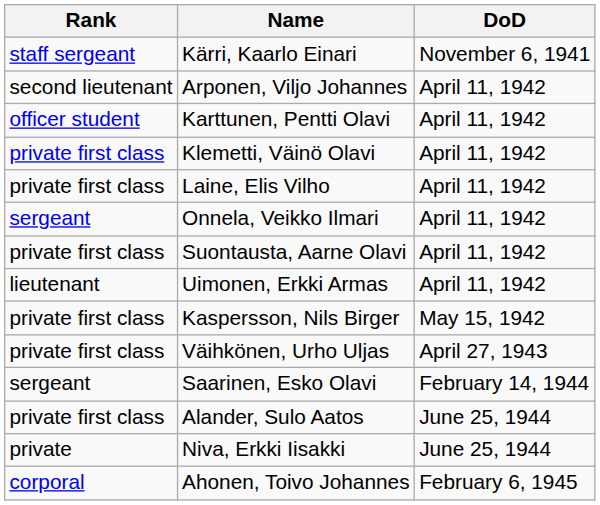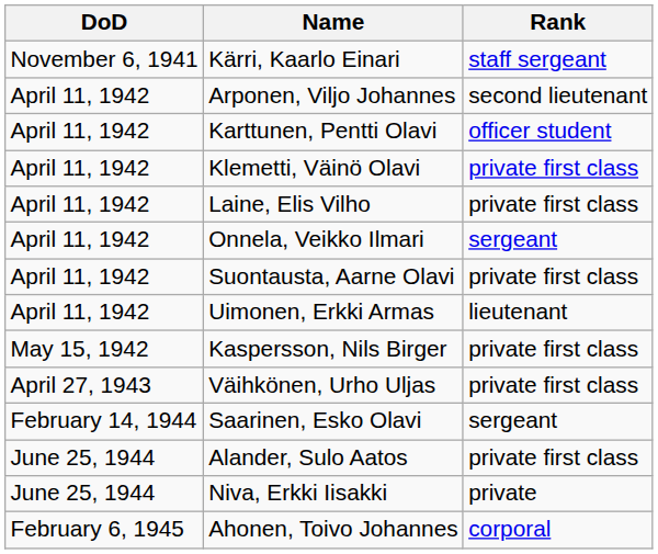columns swapped: Rank <-> DoD
